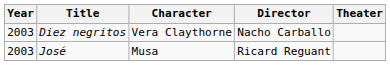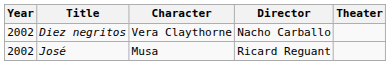Diez negritos | Year: 2003 -> 2002
José | Year: 2003 -> 2002
